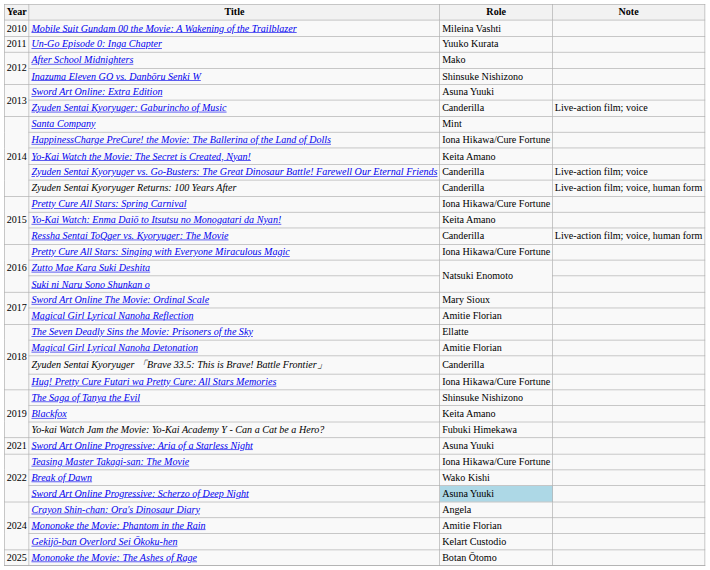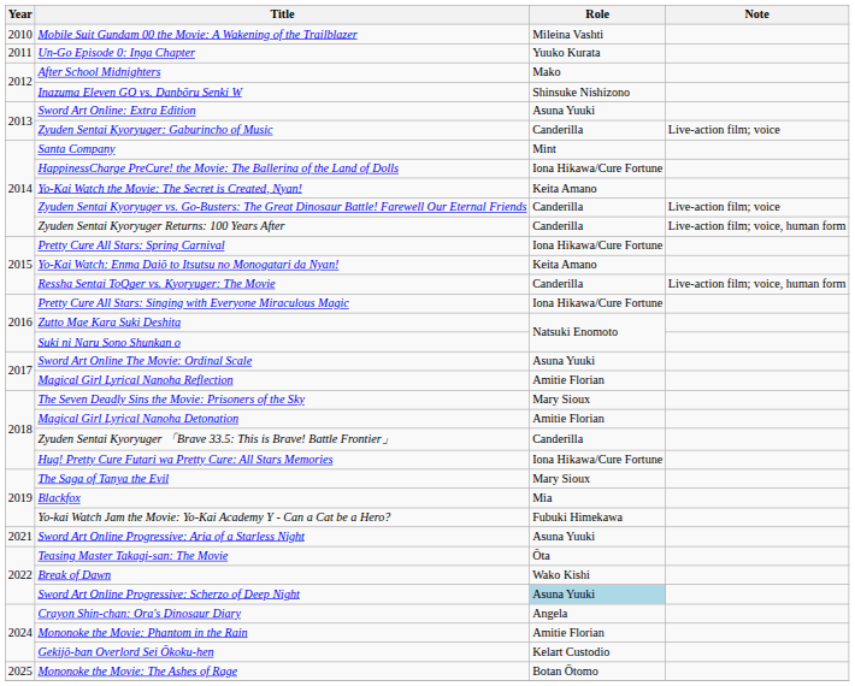Sword Art Online The Movie: Ordinal Scale | Role: Mary Sioux -> Asuna Yuuki
The Seven Deadly Sins the Movie: Prisoners of the Sky | Role: Ellatte -> Mary Sioux
The Saga of Tanya the Evil | Role: Shinsuke Nishizono -> Mary Sioux
Blackfox | Role: Keita Amano -> Mia
Teasing Master Takagi-san: The Movie | Role: Iona Hikawa/Cure Fortune -> Ōta
